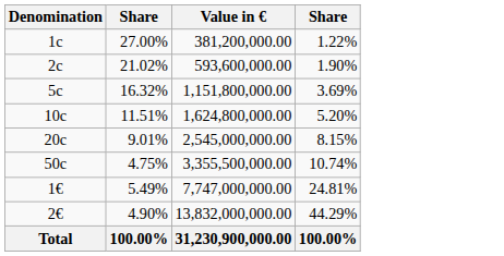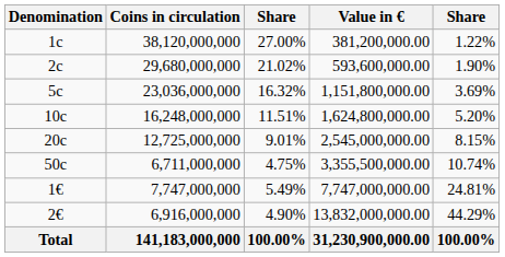+ column: Coins in circulation | 38,120,000,000 | 29,680,000,000 | 23,036,000,000 | 16,248,000,000 | 12,725,000,000 | 6,711,000,000 | 7,747,000,000 | 6,916,000,000 | 141,183,000,000
